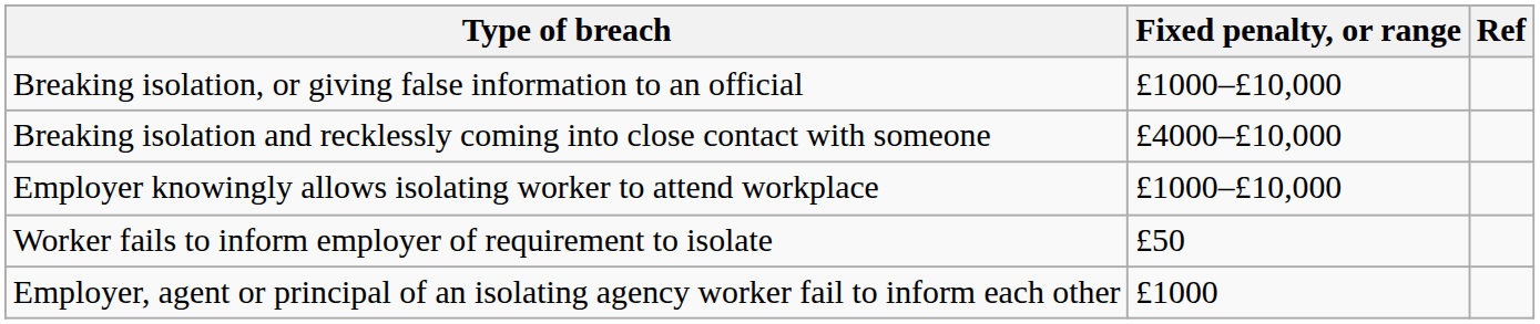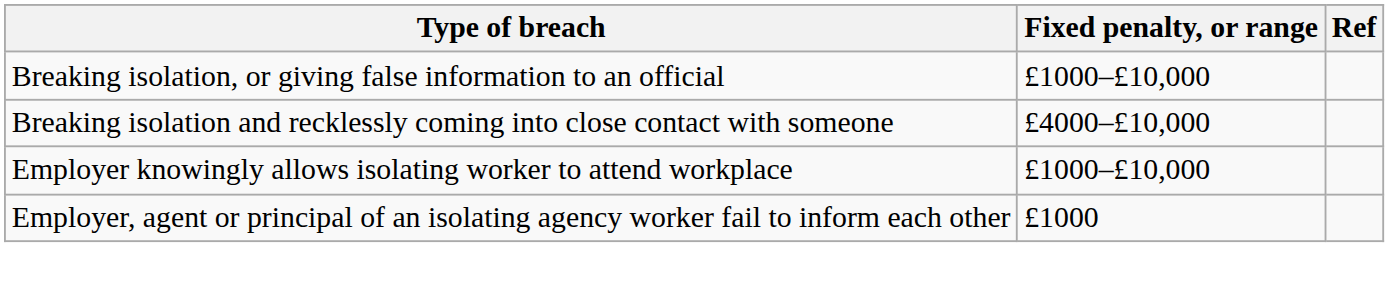- row: Worker fails to inform employer of requirement to isolate | £50
